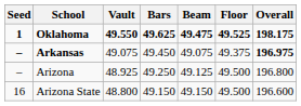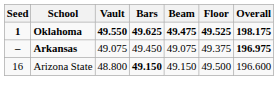- row: – | Arizona | 48.925 | 49.250 | 49.125 | 49.500 | 196.800
Arizona State | Bars: normal -> bold
